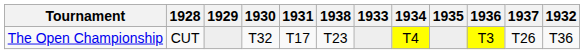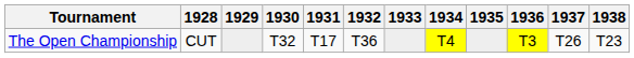columns swapped: 1932 <-> 1938
